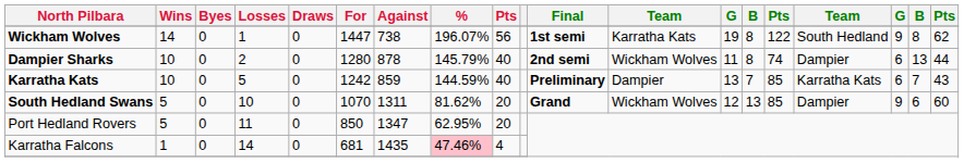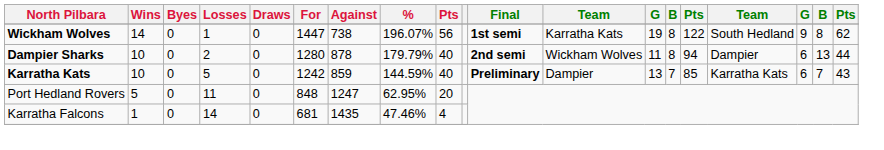Dampier Sharks | %: 145.79% -> 179.79%
Dampier Sharks | column 15: 74 -> 94
- row: South Hedland Swans | 5 | 0 | 10 | 0 | 1070 | 1311 | 81.62% | 20 | Grand | Wickham Wolves | 12 | 13 | 85 | Dampier | 9 | 6 | 60
Port Hedland Rovers | For: 850 -> 848
Port Hedland Rovers | Against: 1347 -> 1247
Karratha Falcons | %: pink background -> no background
